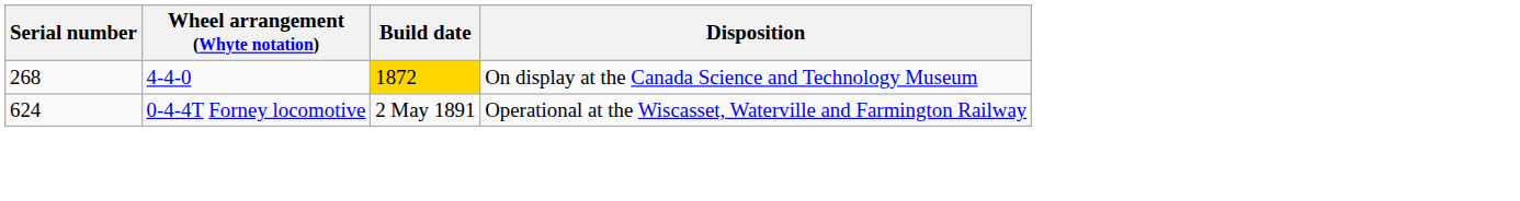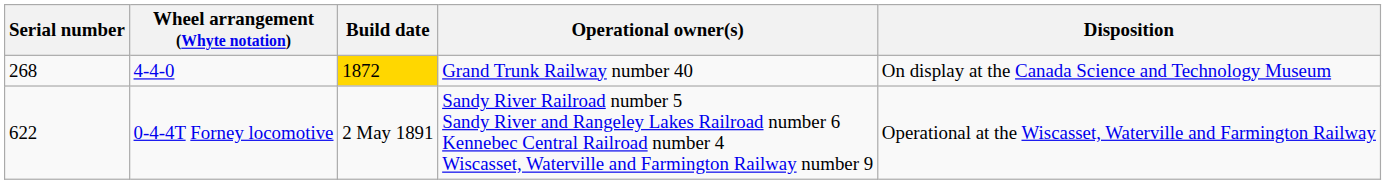+ column: Operational owner(s) | Grand Trunk Railway number 40 | Sandy River Railroad number 5 Sandy River and Rangeley Lakes Railroad number 6 Kennebec Central Railroad number 4 Wiscasset, Waterville and Farmington Railway number 9
0-4-4T Forney locomotive | Serial number: 624 -> 622
